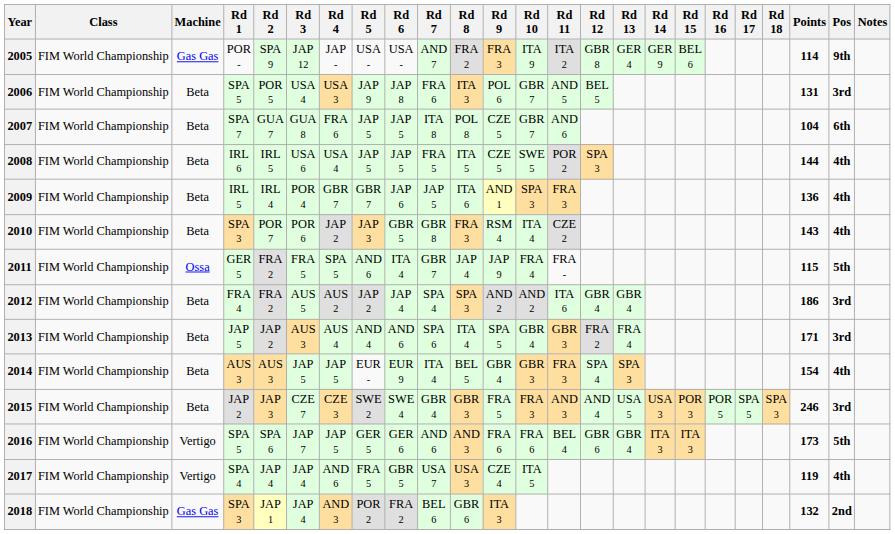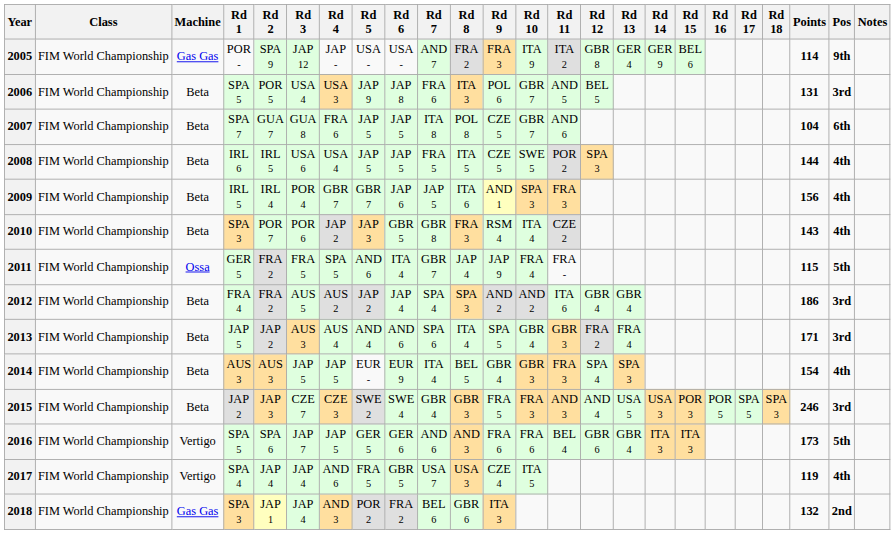2009 | Points: 136 -> 156
